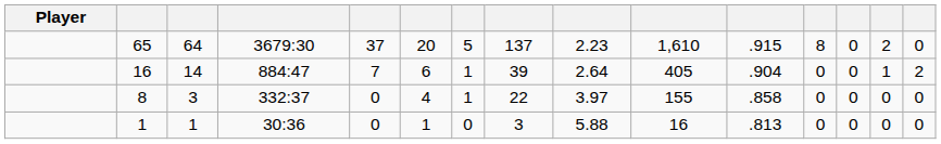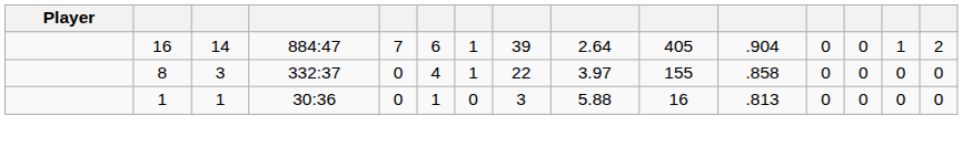- row: 65 | 64 | 3679:30 | 37 | 20 | 5 | 137 | 2.23 | 1,610 | .915 | 8 | 0 | 2 | 0
